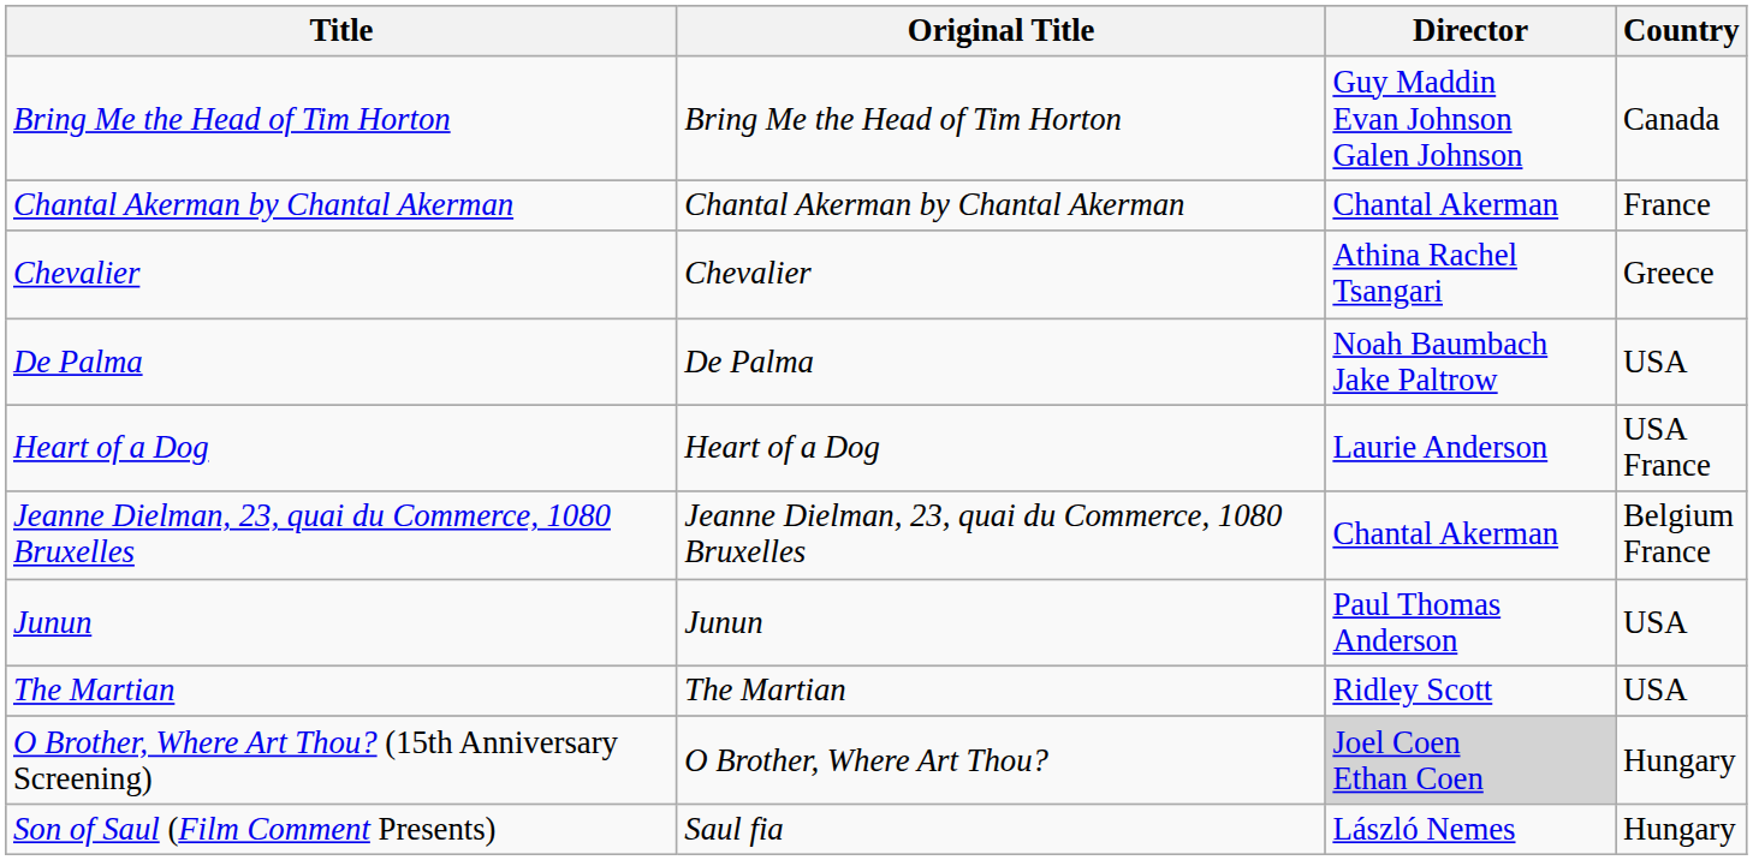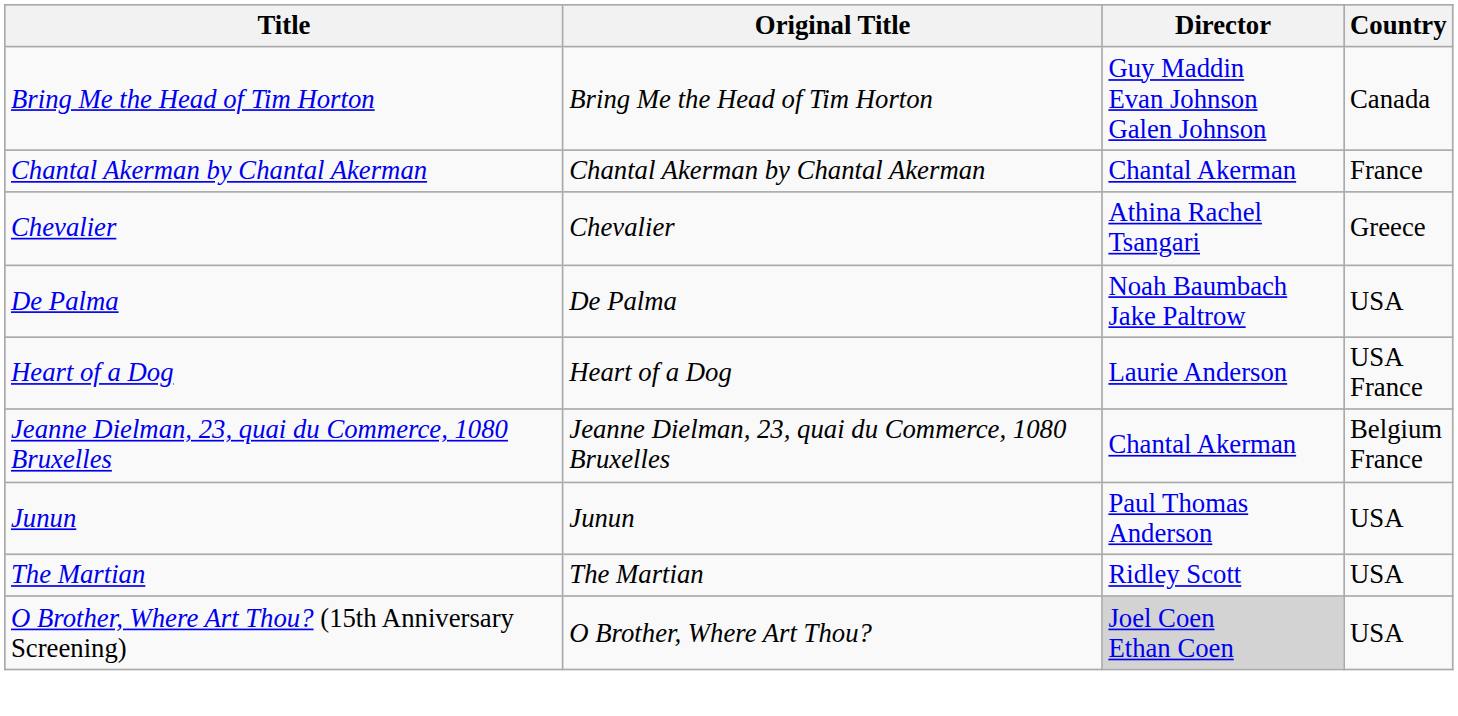O Brother, Where Art Thou? (15th Anniversary Screening) | Country: Hungary -> USA
- row: Son of Saul (Film Comment Presents) | Saul fia | László Nemes | Hungary
